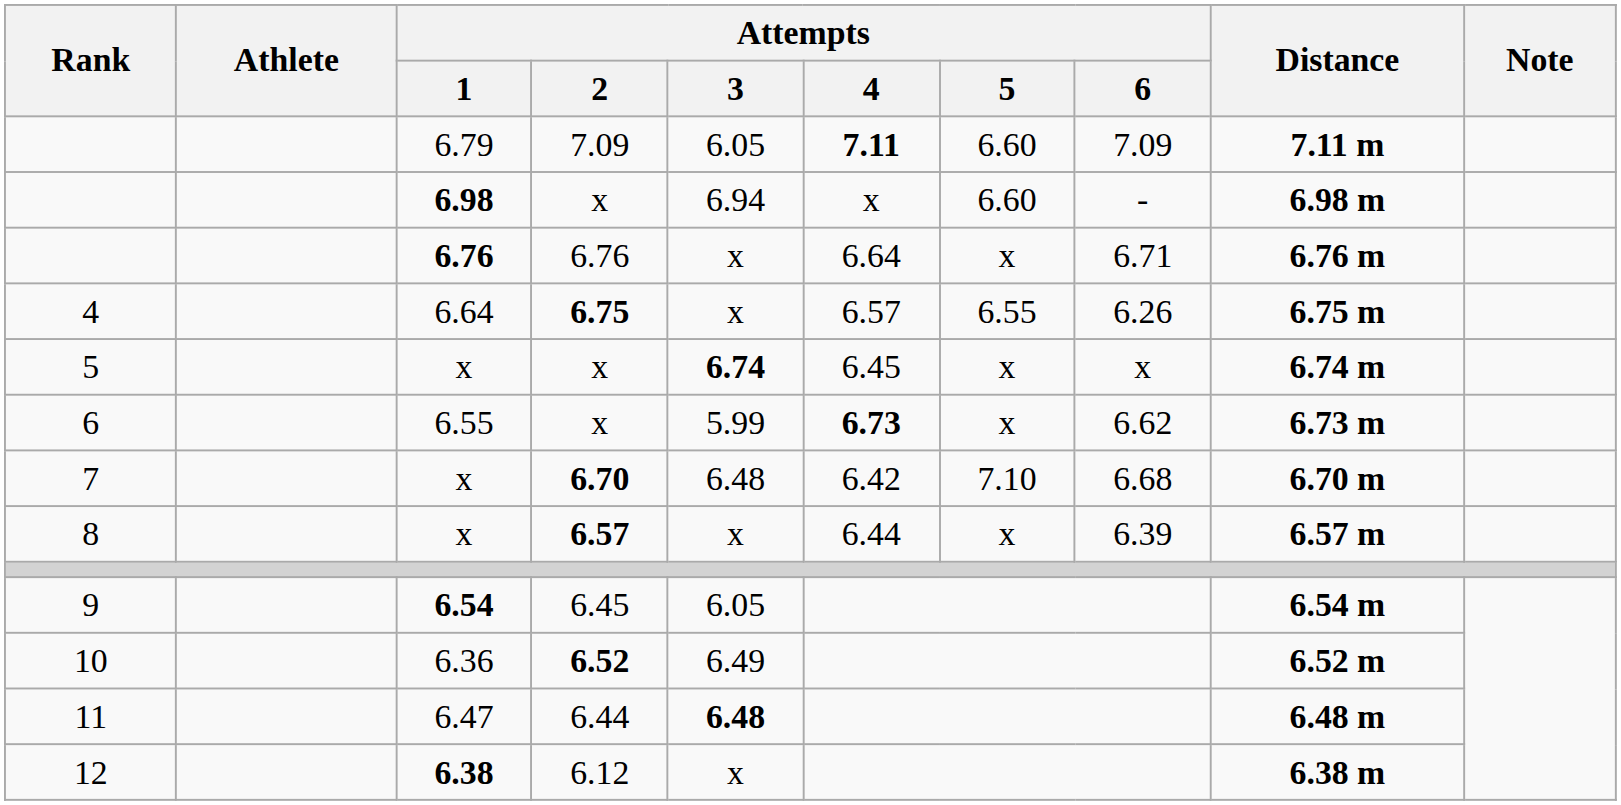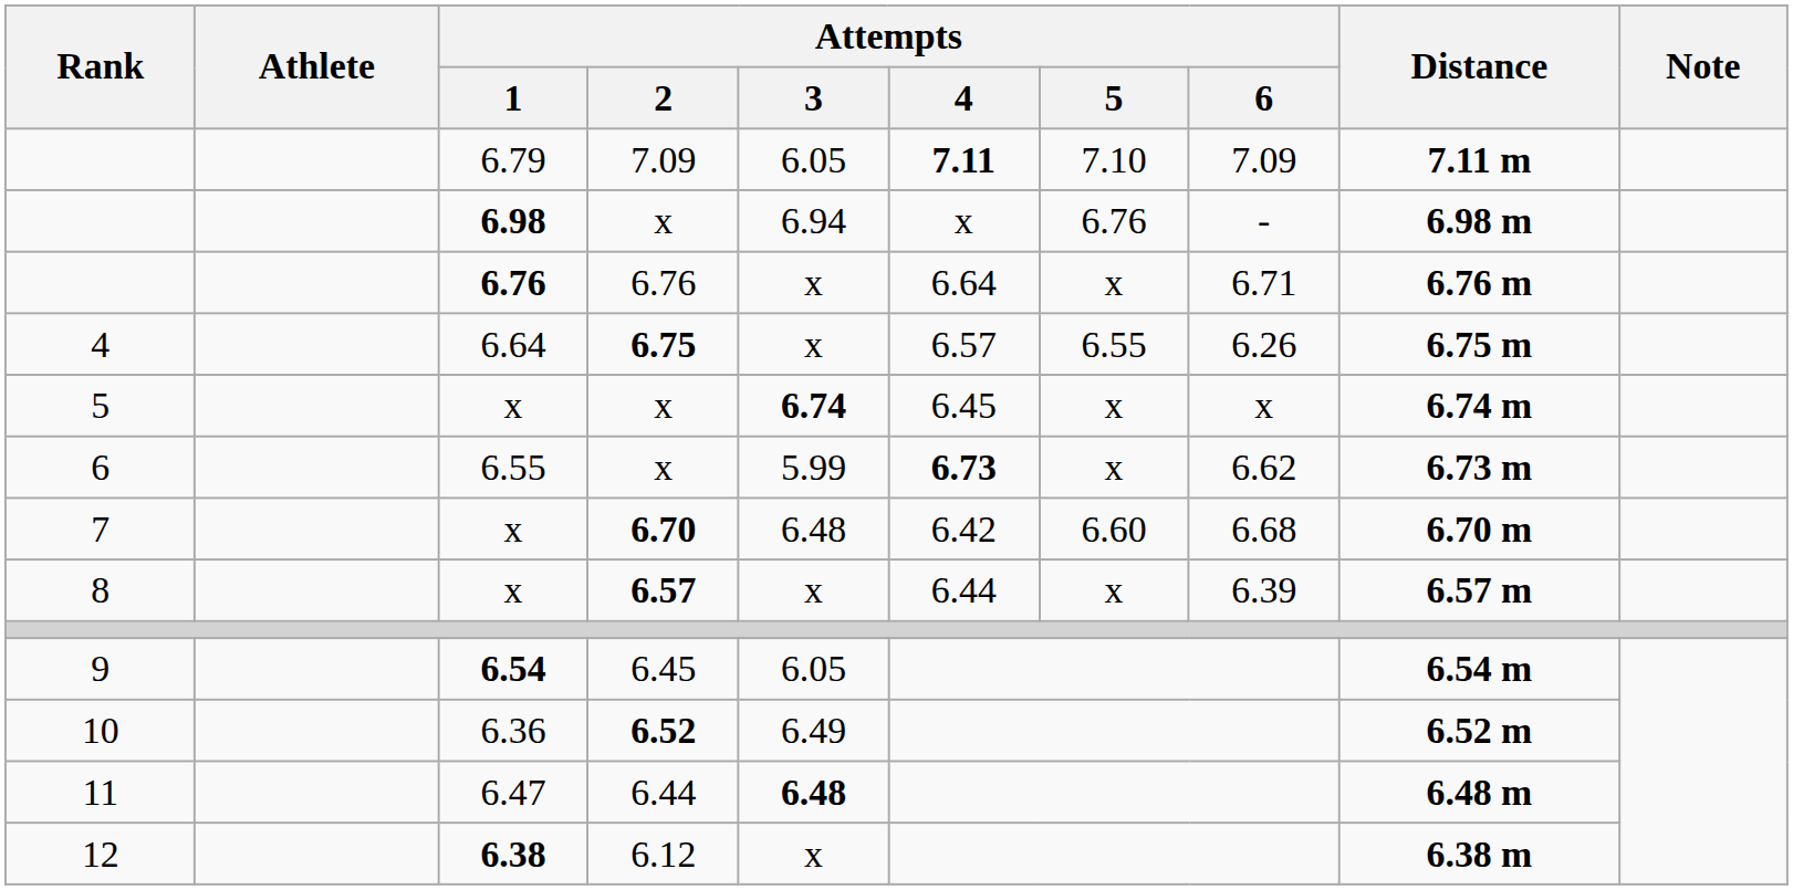6.79 | Attempts / 5: 6.60 -> 7.10
6.98 | Attempts / 5: 6.60 -> 6.76
x / 6.70 | Attempts / 5: 7.10 -> 6.60
